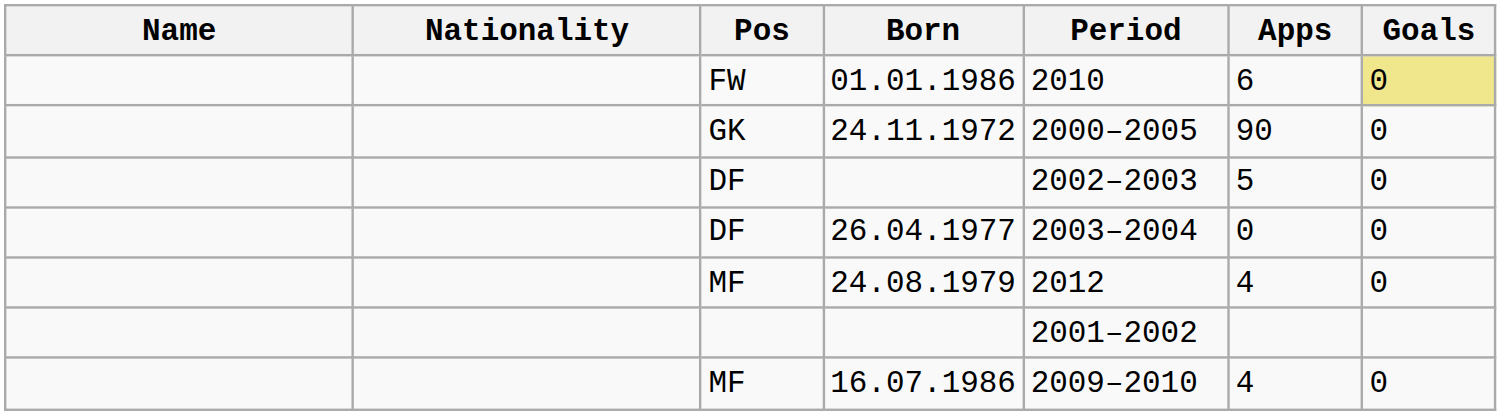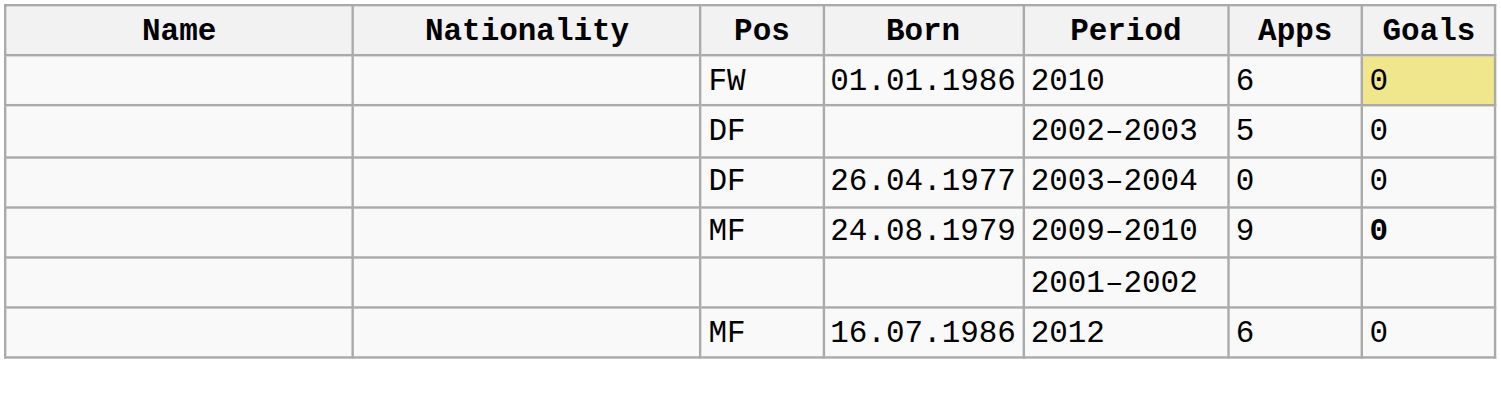- row: GK | 24.11.1972 | 2000–2005 | 90 | 0
24.08.1979 | Period: 2012 -> 2009–2010
24.08.1979 | Apps: 4 -> 9
24.08.1979 | Goals: normal -> bold
16.07.1986 | Period: 2009–2010 -> 2012
16.07.1986 | Apps: 4 -> 6
